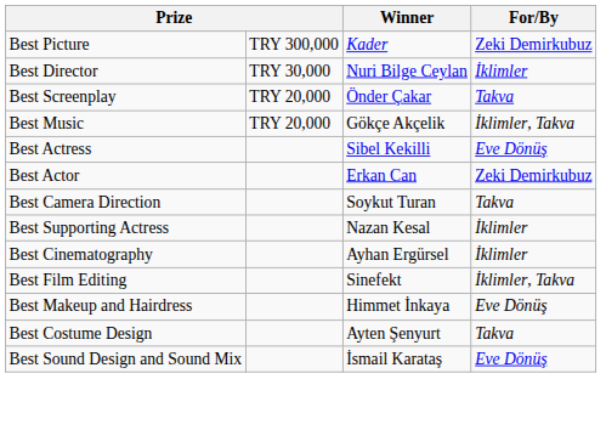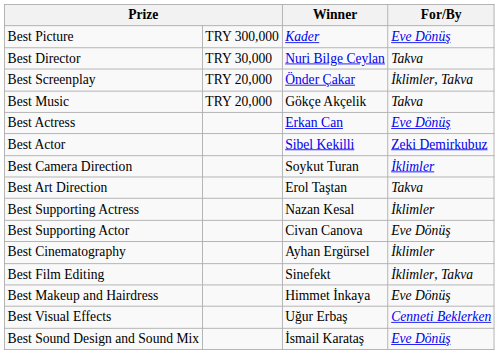Best Picture | For/By: Zeki Demirkubuz -> Eve Dönüş
Best Director | For/By: İklimler -> Takva
Best Screenplay | For/By: Takva -> İklimler, Takva
Best Music | For/By: İklimler, Takva -> Takva
Best Actress | Winner: Sibel Kekilli -> Erkan Can
Best Actor | Winner: Erkan Can -> Sibel Kekilli
Best Camera Direction | For/By: Takva -> İklimler
+ row: Best Art Direction | Erol Taştan | Takva
+ row: Best Supporting Actor | Civan Canova | Eve Dönüş
+ row: Best Visual Effects | Uğur Erbaş | Cenneti Beklerken
- row: Best Costume Design | Ayten Şenyurt | Takva
